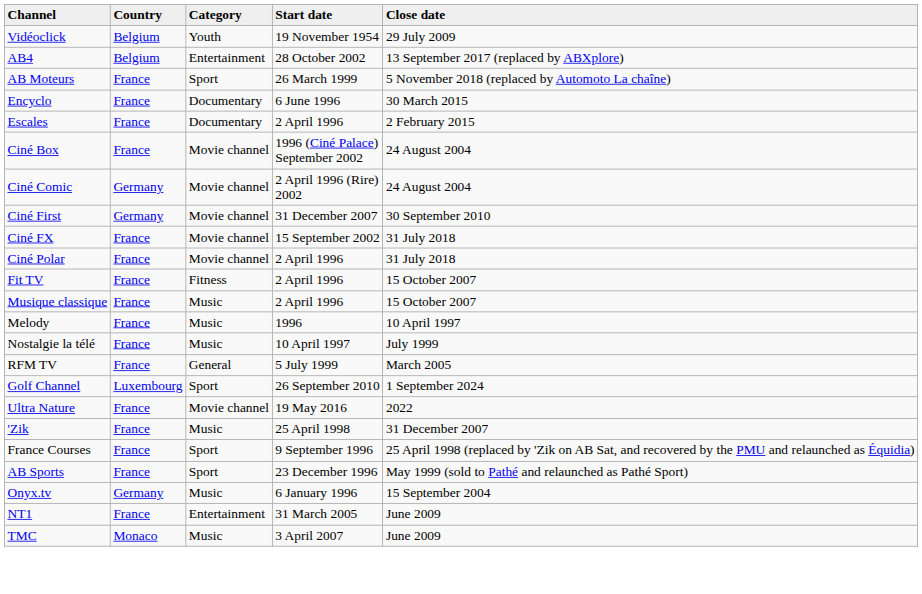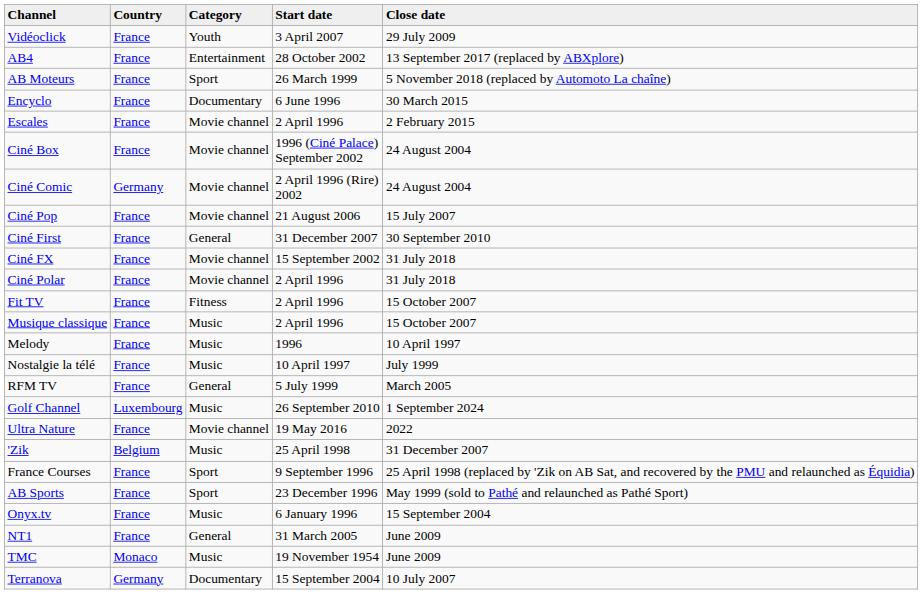Vidéoclick | Country: Belgium -> France
Vidéoclick | Start date: 19 November 1954 -> 3 April 2007
AB4 | Country: Belgium -> France
Escales | Category: Documentary -> Movie channel
+ row: Ciné Pop | France | Movie channel | 21 August 2006 | 15 July 2007
Ciné First | Country: Germany -> France
Ciné First | Category: Movie channel -> General
Golf Channel | Category: Sport -> Music
'Zik | Country: France -> Belgium
Onyx.tv | Country: Germany -> France
NT1 | Category: Entertainment -> General
TMC | Start date: 3 April 2007 -> 19 November 1954
+ row: Terranova | Germany | Documentary | 15 September 2004 | 10 July 2007
